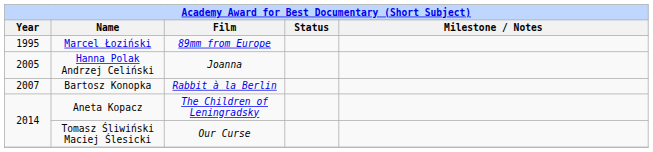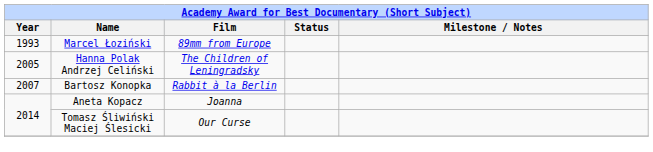Marcel Łoziński | Year: 1995 -> 1993
Hanna Polak Andrzej Celiński | Film: Joanna -> The Children of Leningradsky
Aneta Kopacz | Film: The Children of Leningradsky -> Joanna
